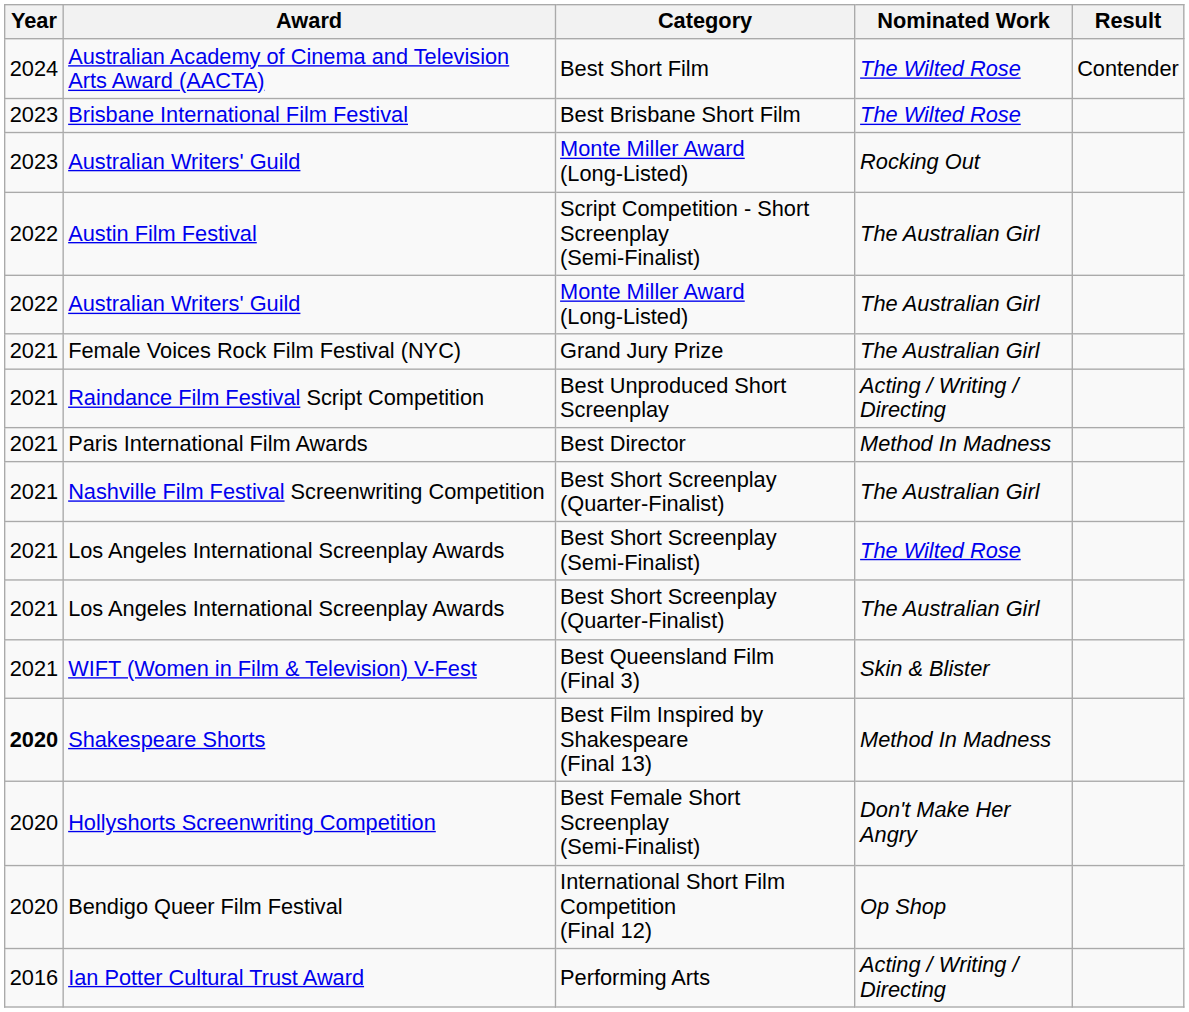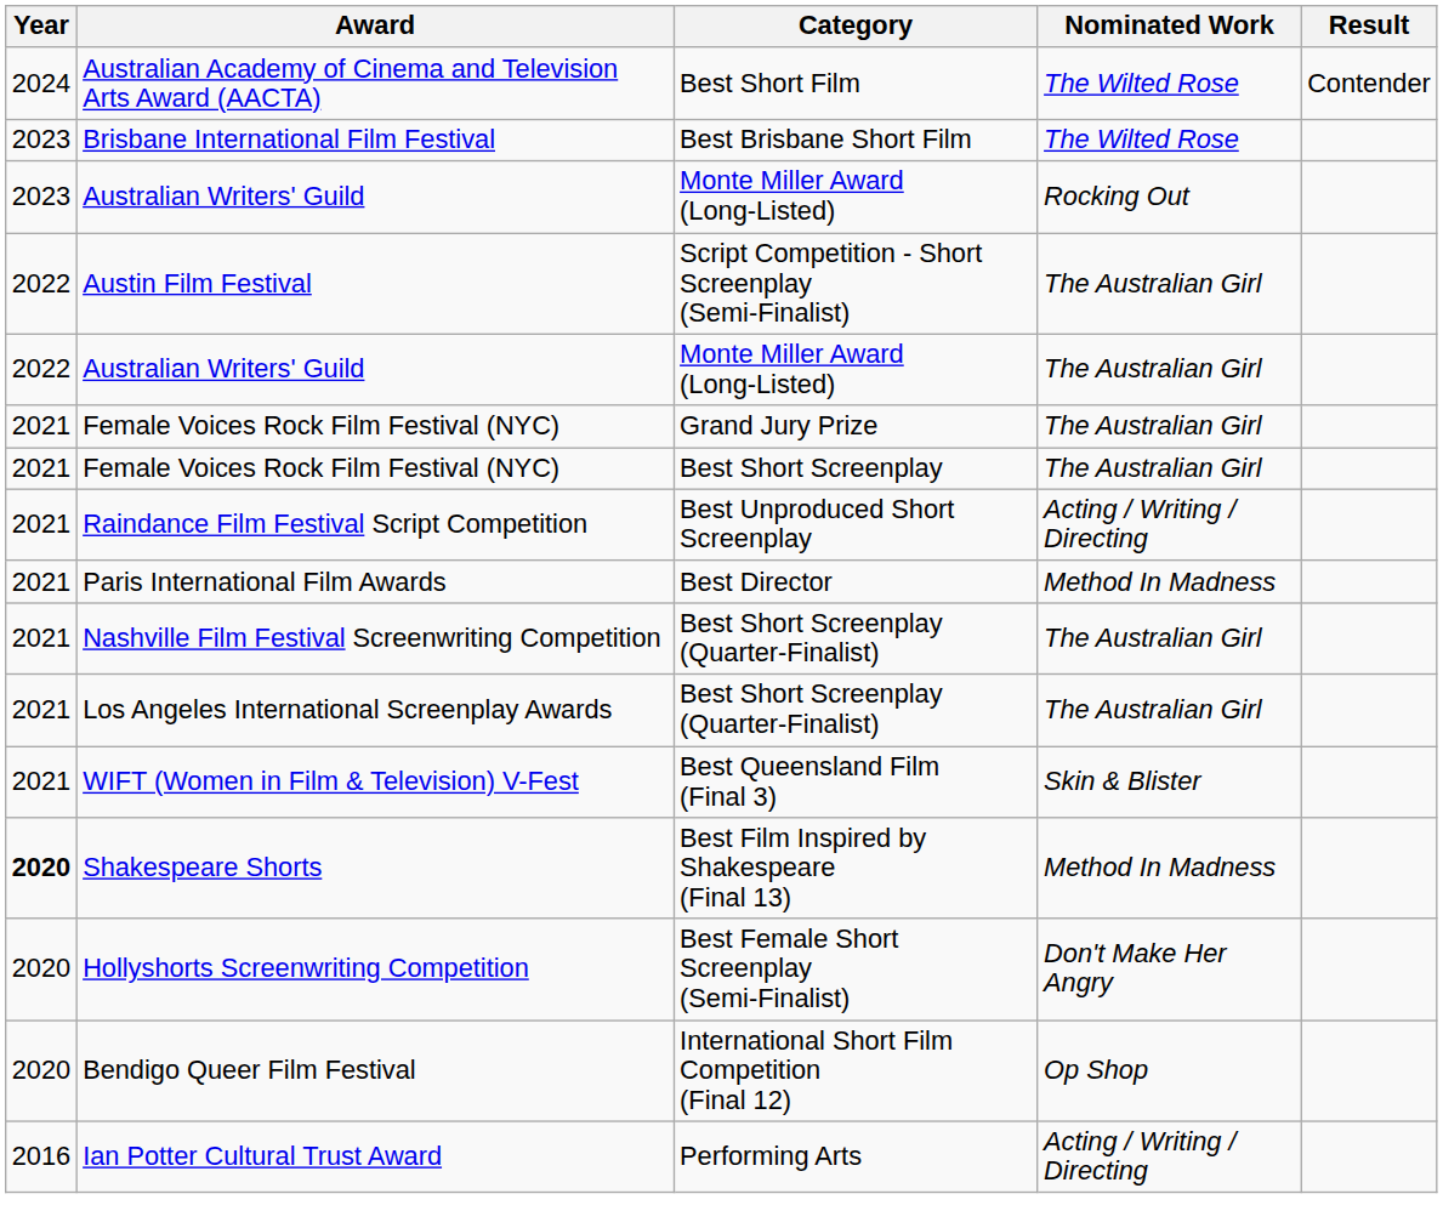+ row: 2021 | Female Voices Rock Film Festival (NYC) | Best Short Screenplay | The Australian Girl
- row: 2021 | Los Angeles International Screenplay Awards | Best Short Screenplay (Semi-Finalist) | The Wilted Rose
